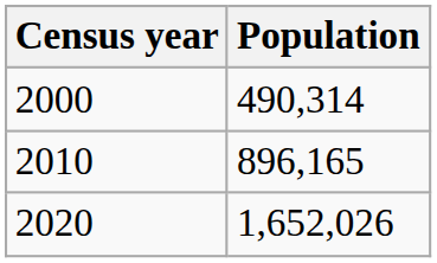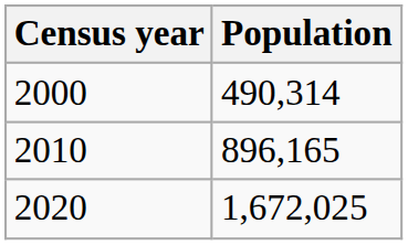2020 | Population: 1,652,026 -> 1,672,025
